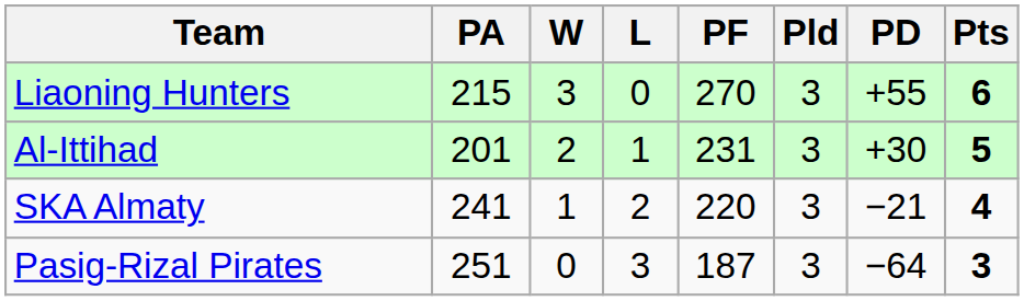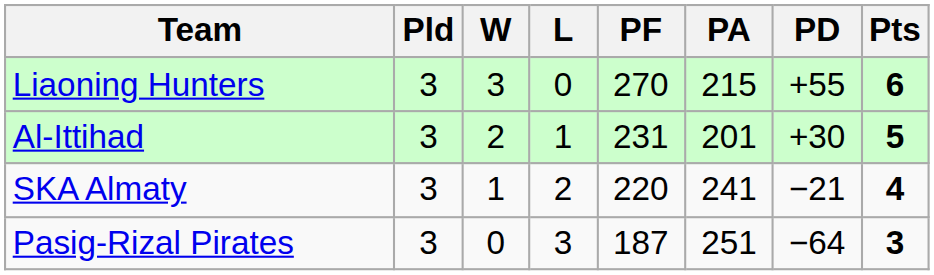columns swapped: Pld <-> PA
